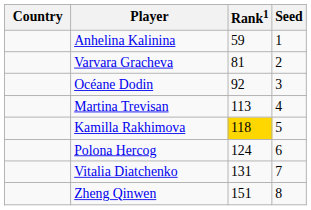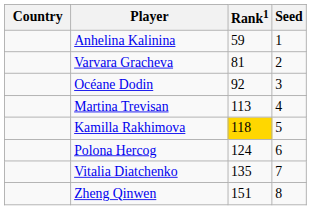Vitalia Diatchenko | Rank1: 131 -> 135
